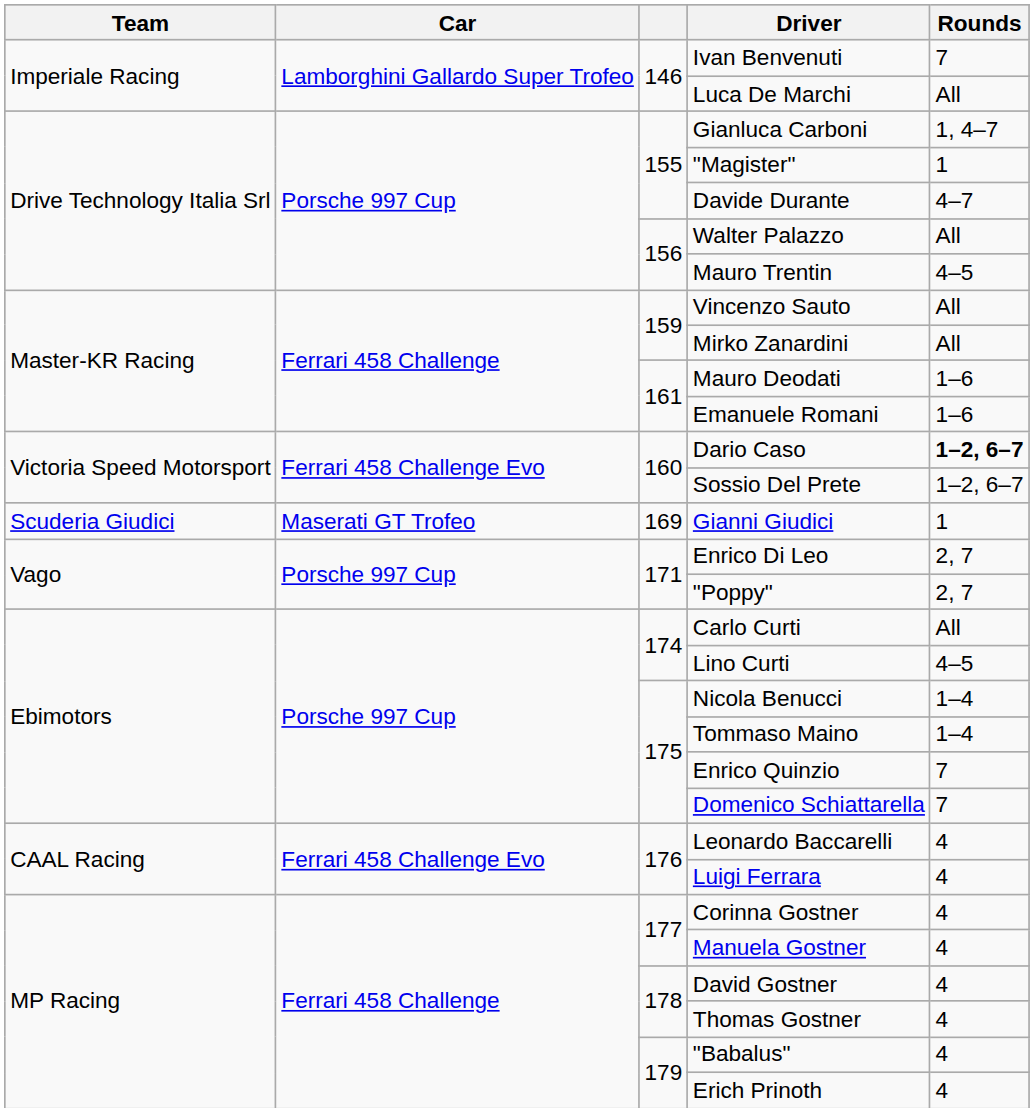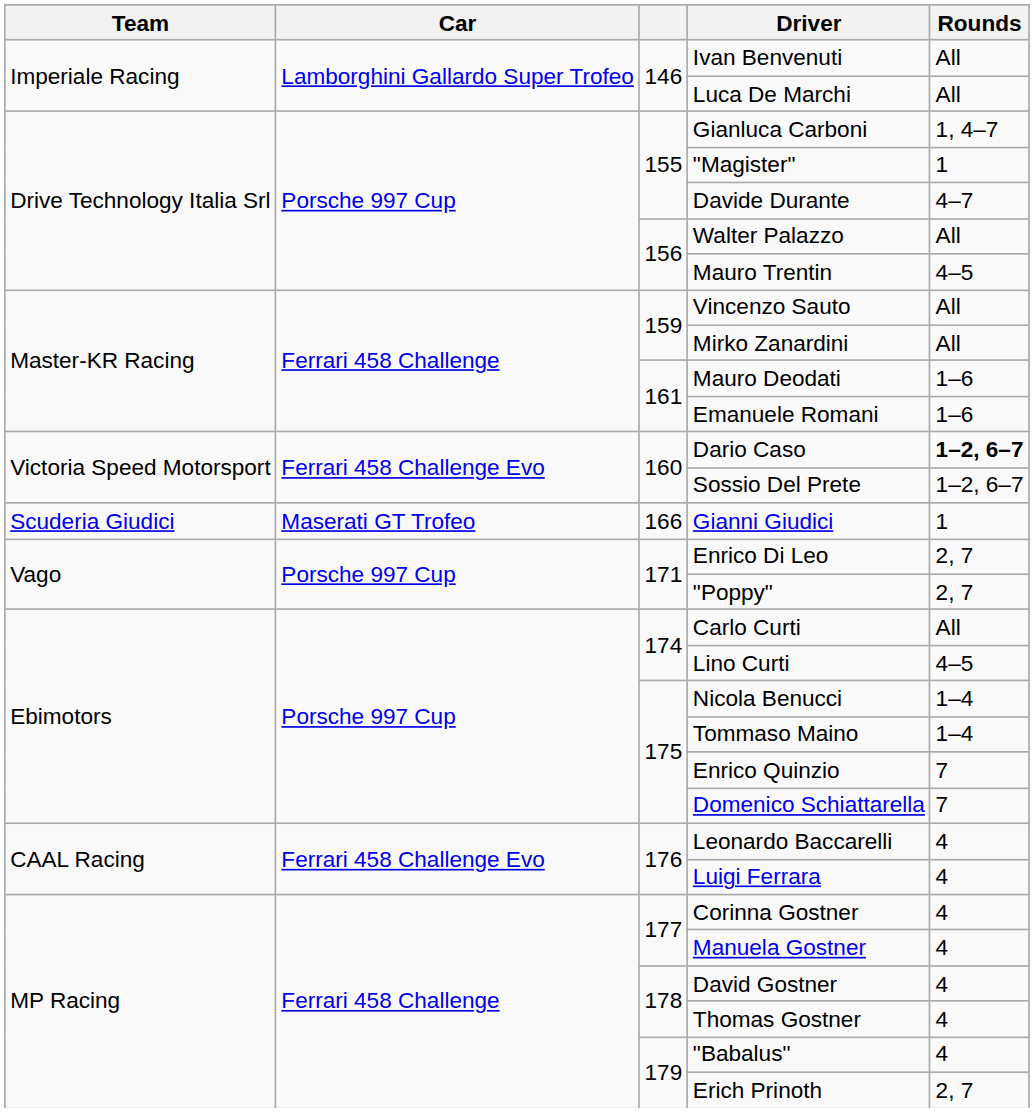Ivan Benvenuti | Rounds: 7 -> All
Gianni Giudici | column 3: 169 -> 166
Erich Prinoth | Rounds: 4 -> 2, 7
